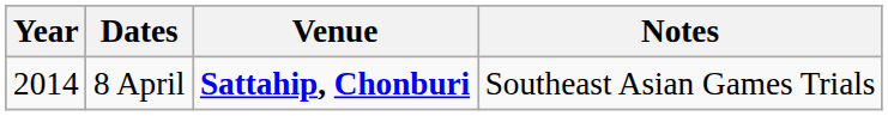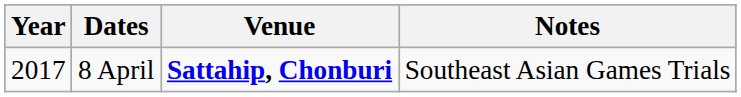8 April | Year: 2014 -> 2017
